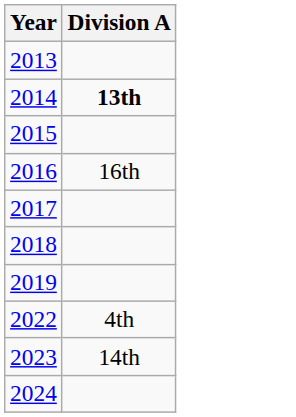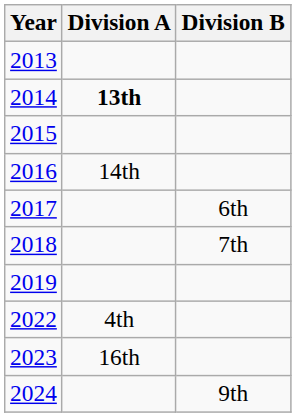+ column: Division B | 6th | 7th | 9th
2016 | Division A: 16th -> 14th
2023 | Division A: 14th -> 16th
